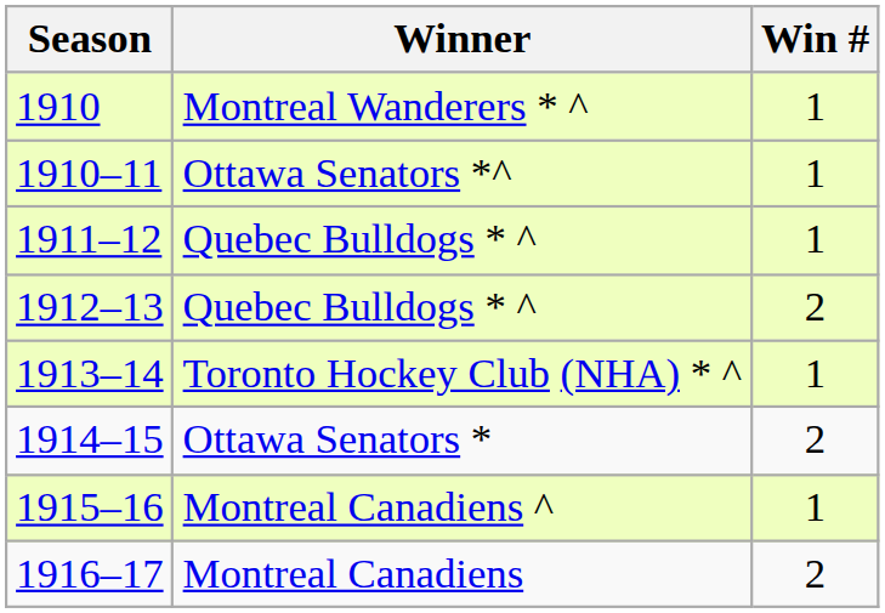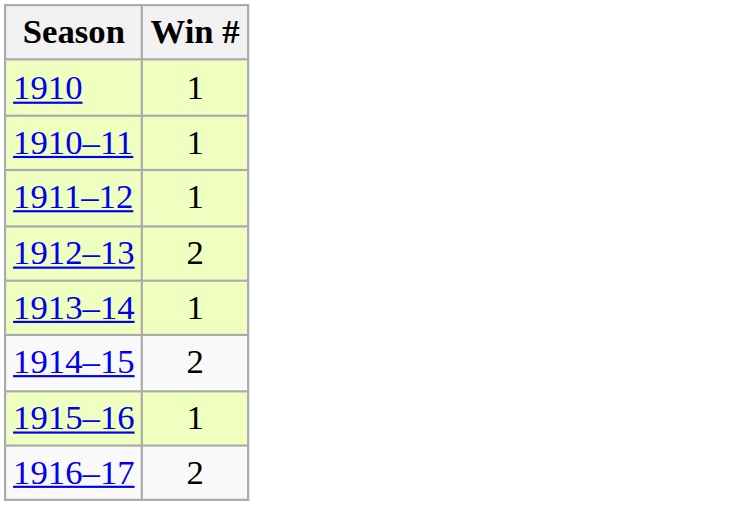- column: Winner | Montreal Wanderers * ^ | Ottawa Senators *^ | Quebec Bulldogs * ^ | Quebec Bulldogs * ^ | Toronto Hockey Club (NHA) * ^ | Ottawa Senators * | Montreal Canadiens ^ | Montreal Canadiens
